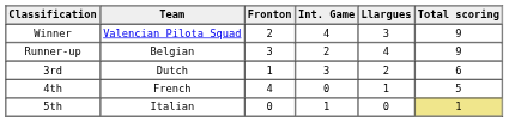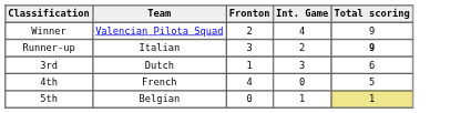- column: Llargues | 3 | 4 | 2 | 1 | 0
Runner-up | Team: Belgian -> Italian
Runner-up | Total scoring: normal -> bold
5th | Team: Italian -> Belgian
